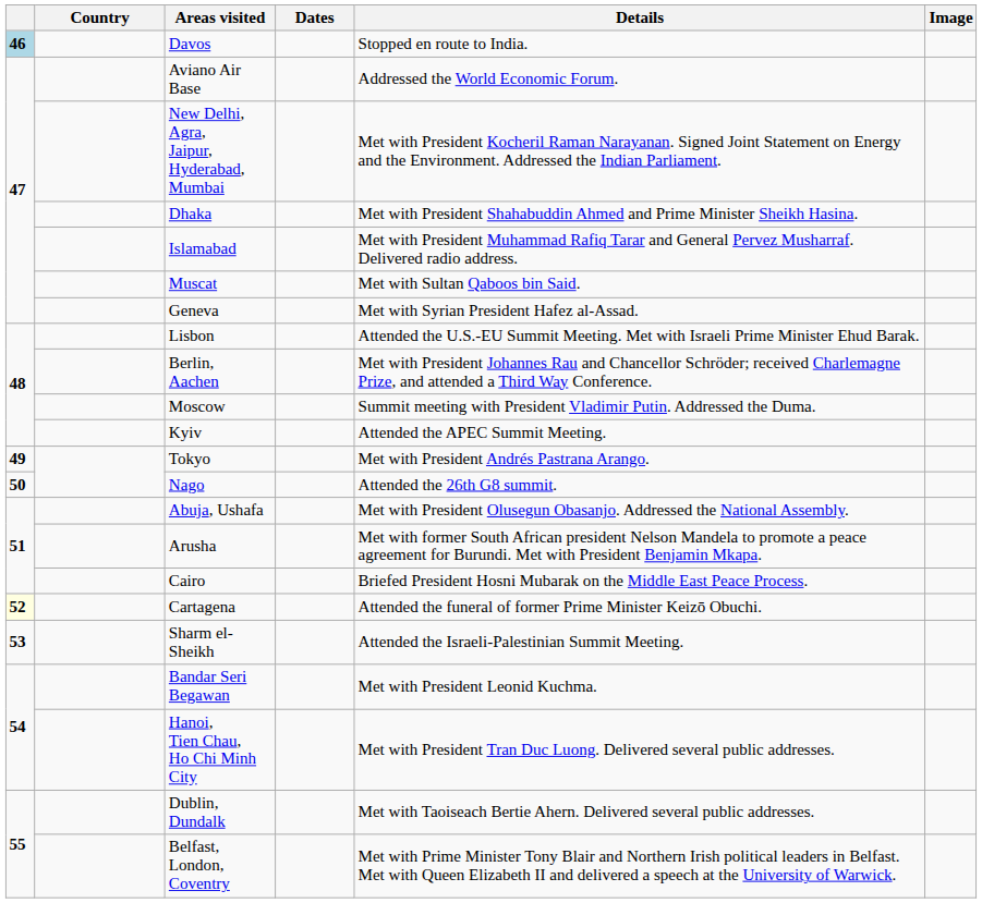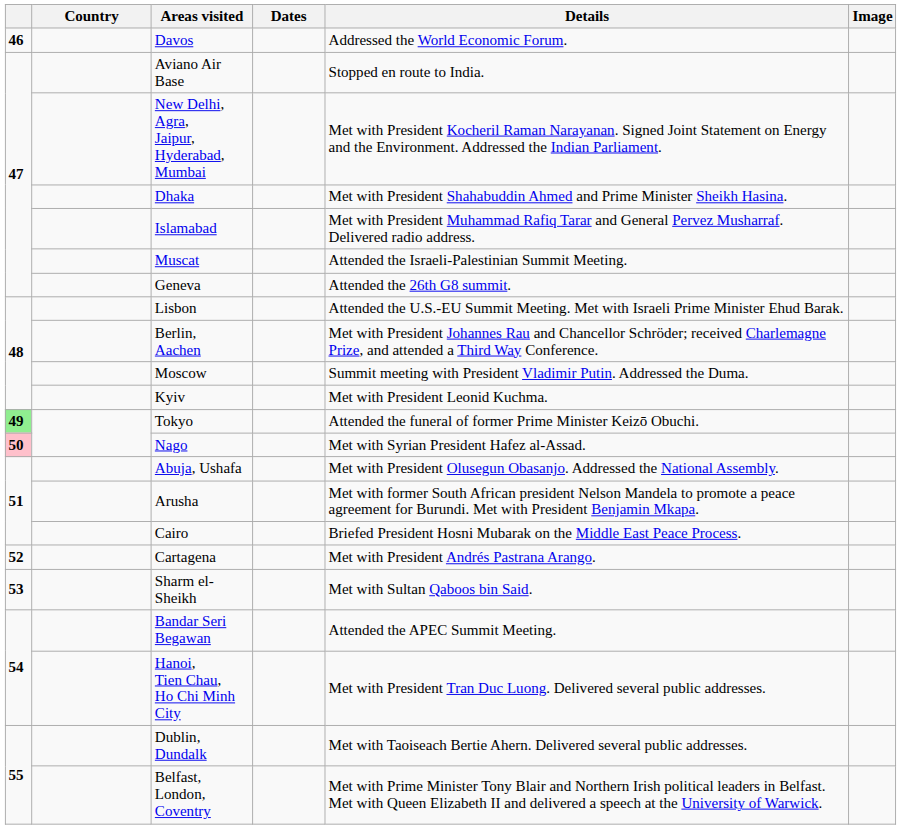Davos | column 1: lightblue background -> no background
Davos | Details: Stopped en route to India. -> Addressed the World Economic Forum.
Aviano Air Base | Details: Addressed the World Economic Forum. -> Stopped en route to India.
Muscat | Details: Met with Sultan Qaboos bin Said. -> Attended the Israeli-Palestinian Summit Meeting.
Geneva | Details: Met with Syrian President Hafez al-Assad. -> Attended the 26th G8 summit.
Kyiv | Details: Attended the APEC Summit Meeting. -> Met with President Leonid Kuchma.
Tokyo | column 1: no background -> lightgreen background
Tokyo | Details: Met with President Andrés Pastrana Arango. -> Attended the funeral of former Prime Minister Keizō Obuchi.
Nago | column 1: no background -> pink background
Nago | Details: Attended the 26th G8 summit. -> Met with Syrian President Hafez al-Assad.
Cartagena | column 1: lightyellow background -> no background
Cartagena | Details: Attended the funeral of former Prime Minister Keizō Obuchi. -> Met with President Andrés Pastrana Arango.
Sharm el-Sheikh | Details: Attended the Israeli-Palestinian Summit Meeting. -> Met with Sultan Qaboos bin Said.
Bandar Seri Begawan | Details: Met with President Leonid Kuchma. -> Attended the APEC Summit Meeting.
